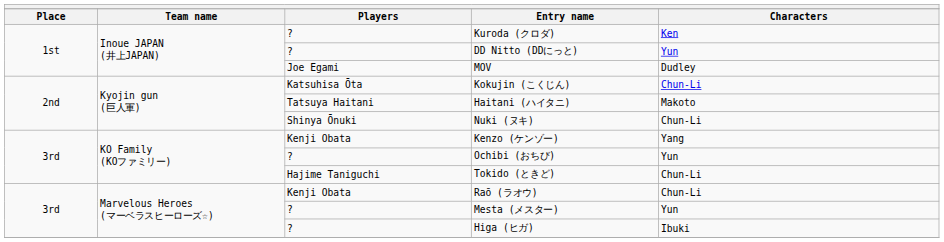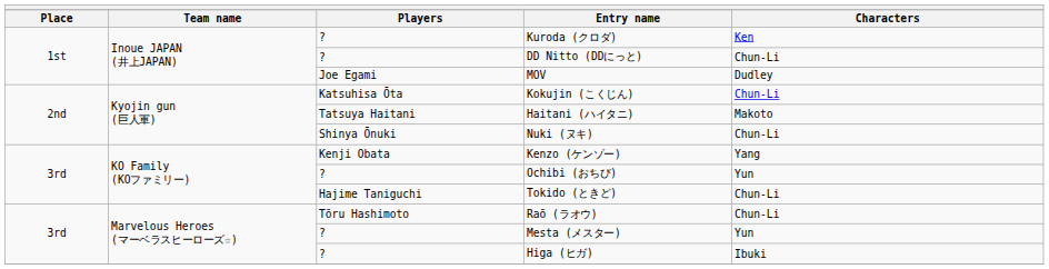DD Nitto (DDにっと) | Characters: Yun -> Chun-Li
Raō (ラオウ) | Players: Kenji Obata -> Tōru Hashimoto
